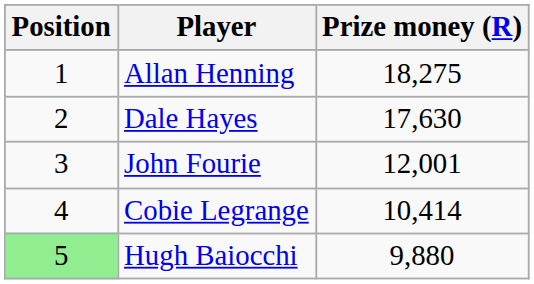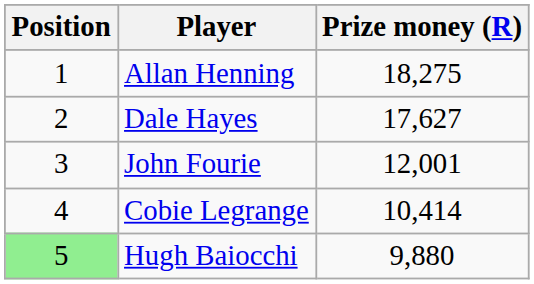Dale Hayes | Prize money (R): 17,630 -> 17,627
